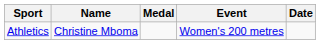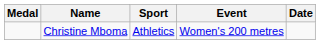columns swapped: Medal <-> Sport
